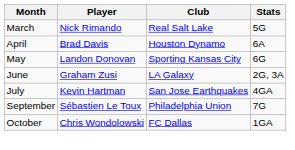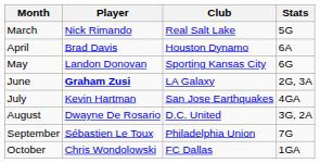June | Player: normal -> bold
+ row: August | Dwayne De Rosario | D.C. United | 3G, 2A
